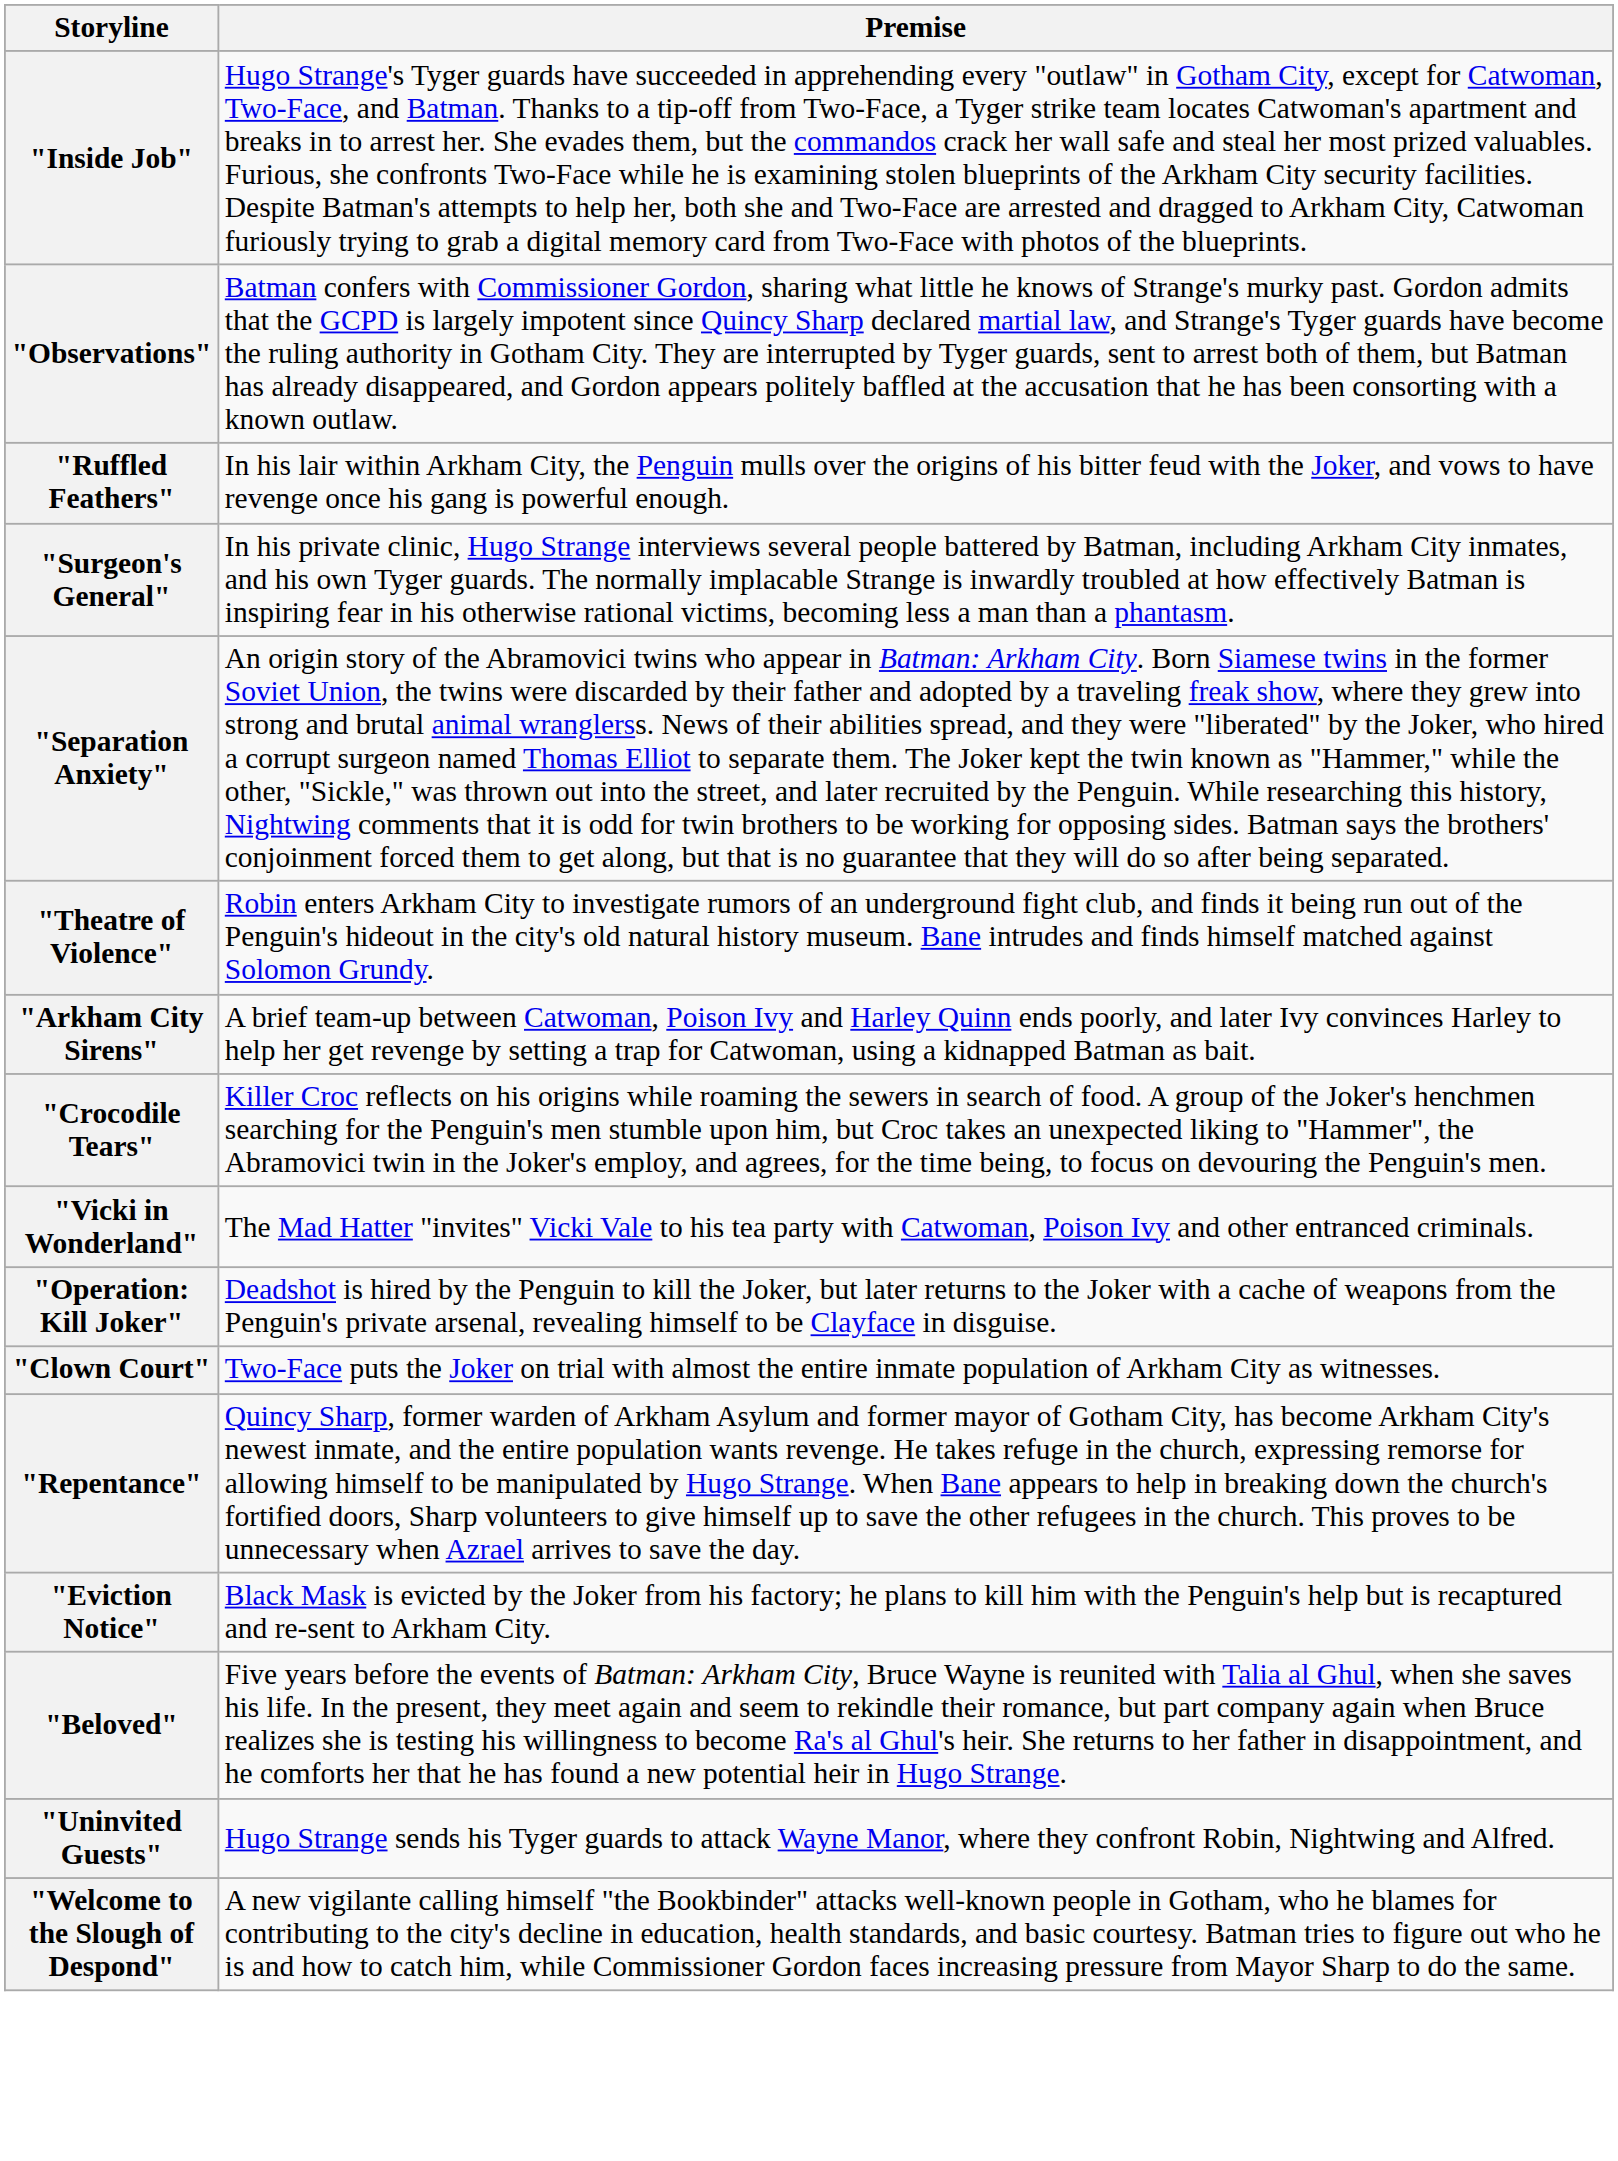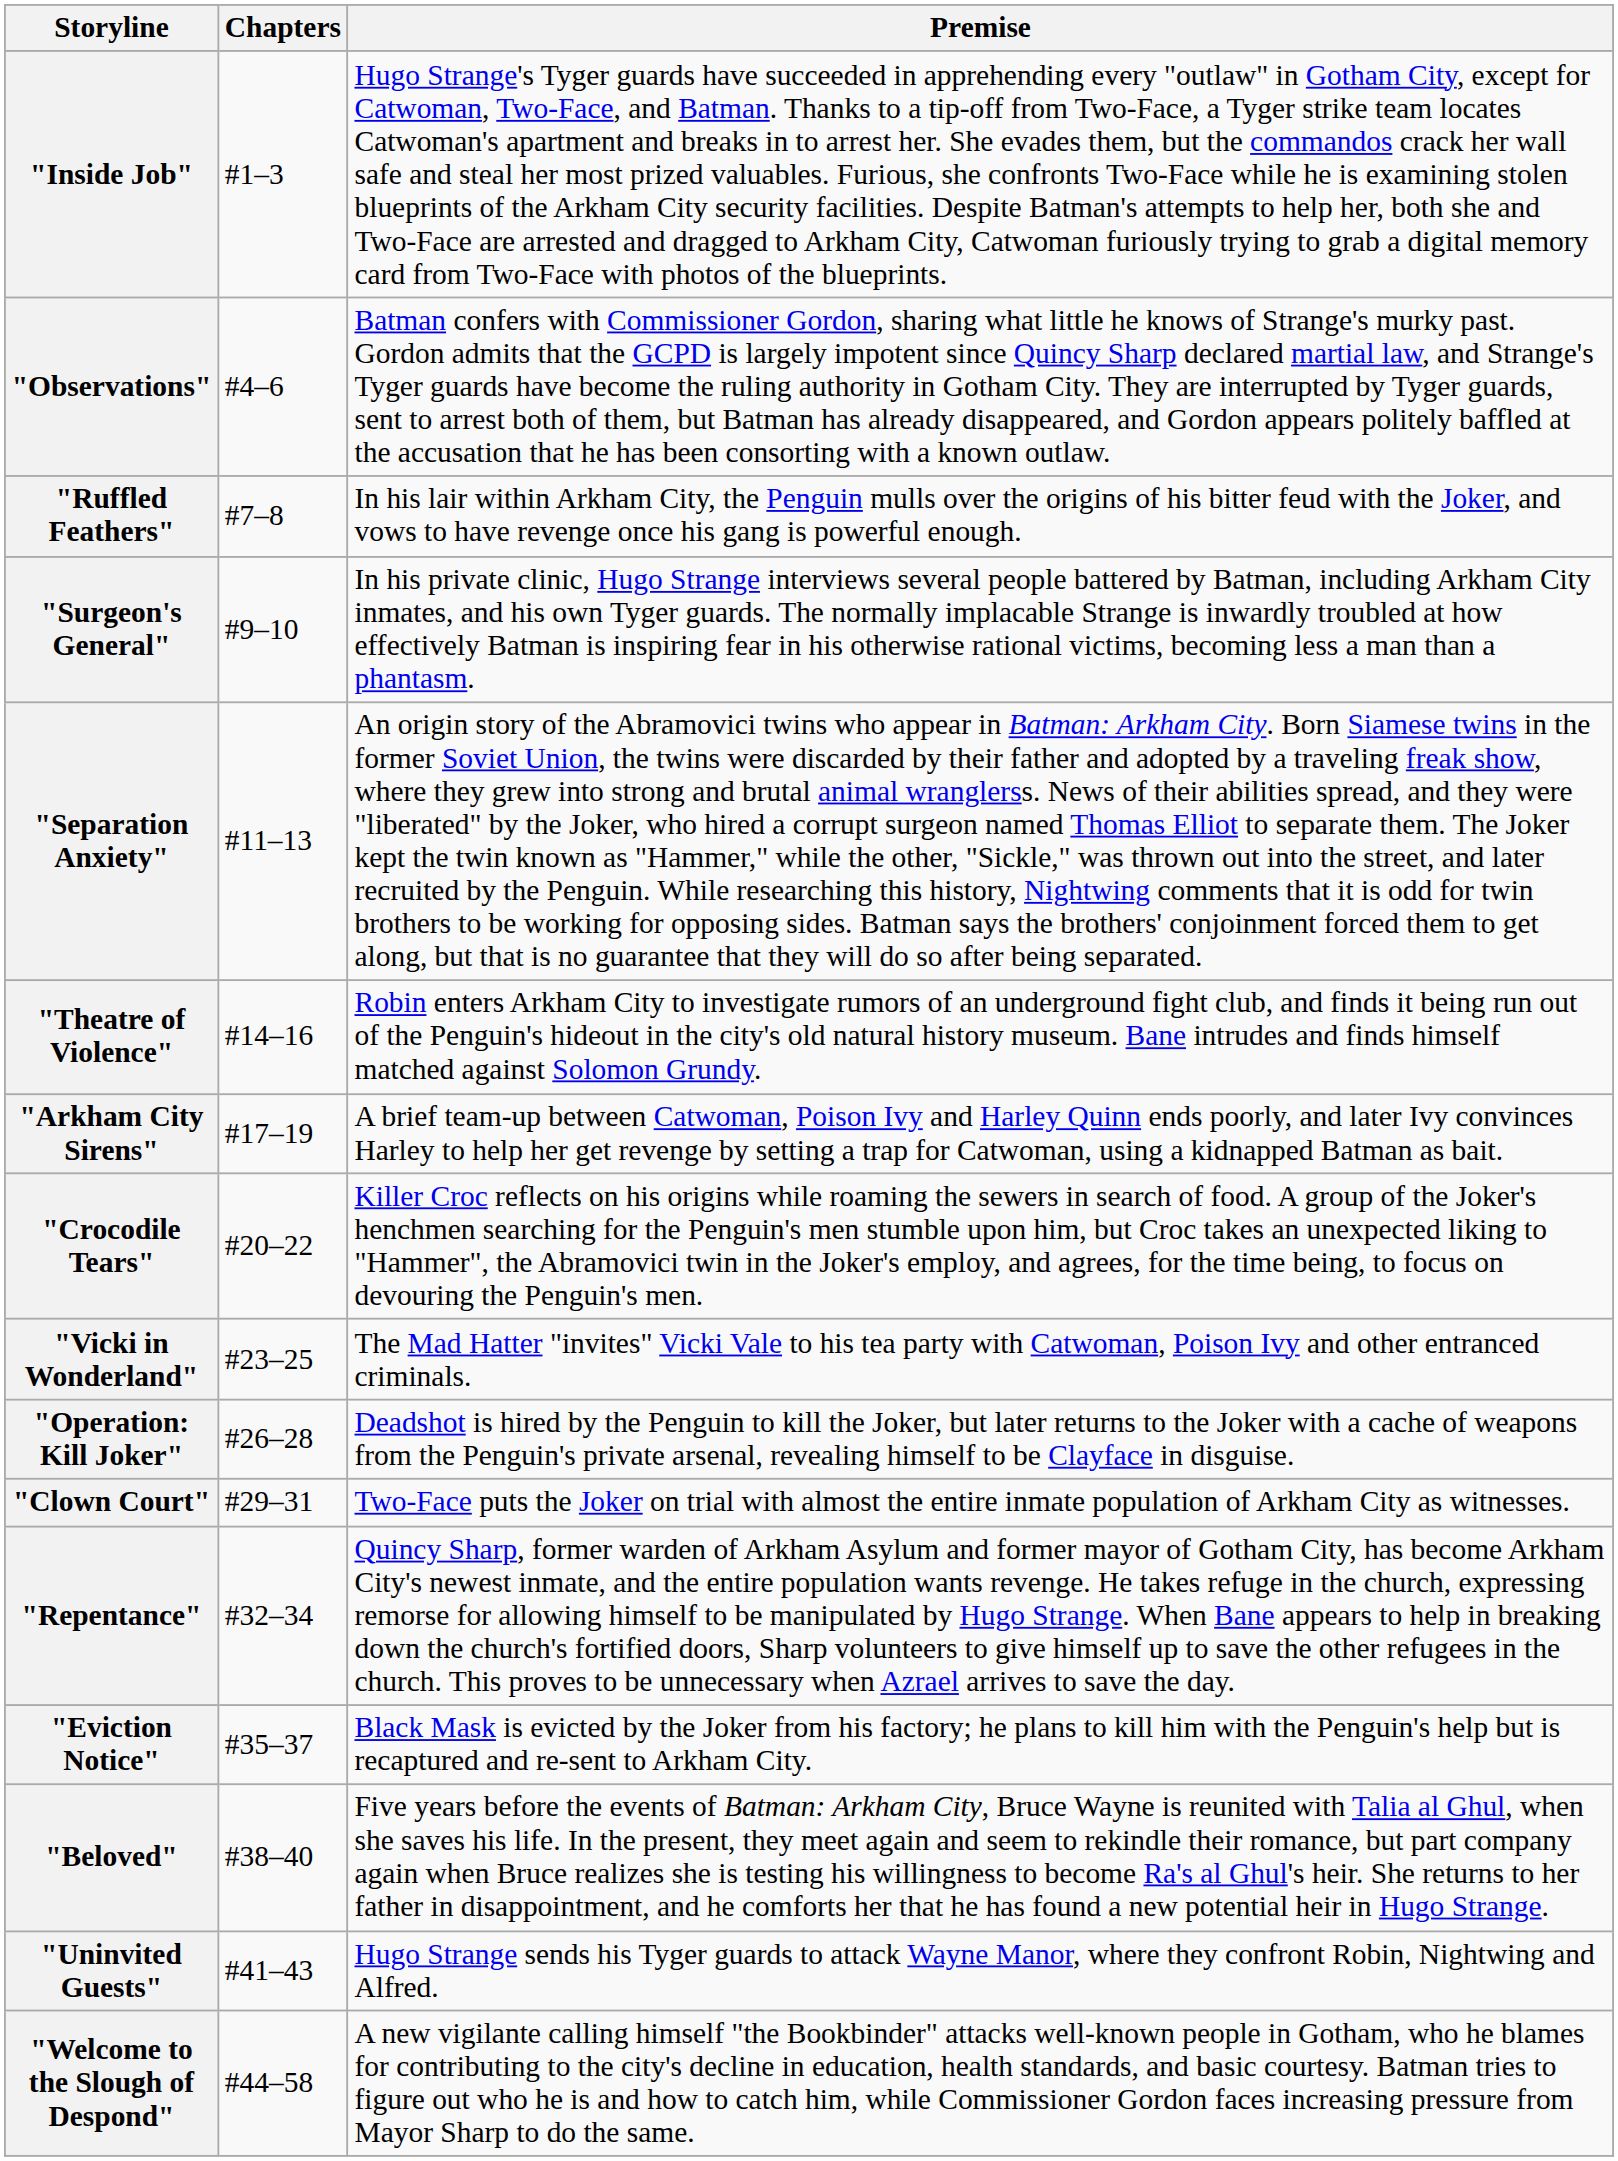+ column: Chapters | #1–3 | #4–6 | #7–8 | #9–10 | #11–13 | #14–16 | #17–19 | #20–22 | #23–25 | #26–28 | #29–31 | #32–34 | #35–37 | #38–40 | #41–43 | #44–58
